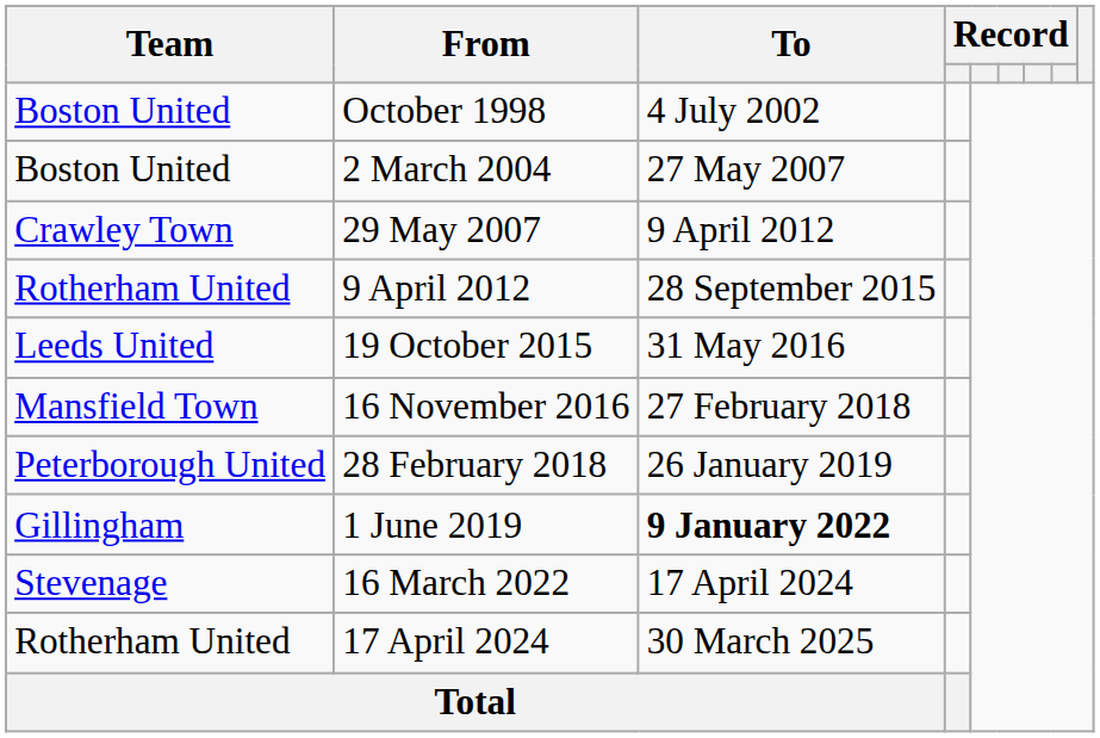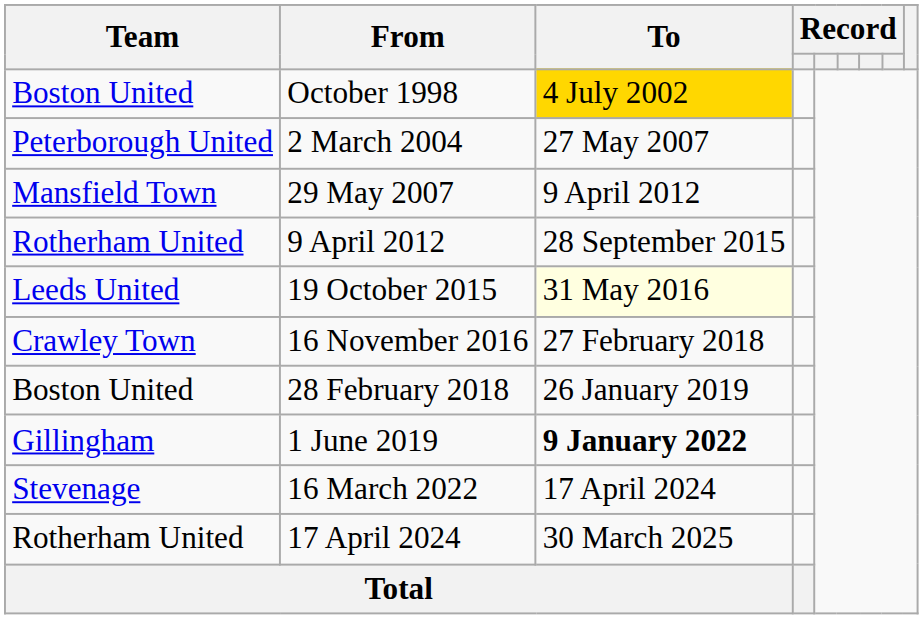October 1998 | To: no background -> gold background
2 March 2004 | Team: Boston United -> Peterborough United
29 May 2007 | Team: Crawley Town -> Mansfield Town
19 October 2015 | To: no background -> lightyellow background
16 November 2016 | Team: Mansfield Town -> Crawley Town
28 February 2018 | Team: Peterborough United -> Boston United
